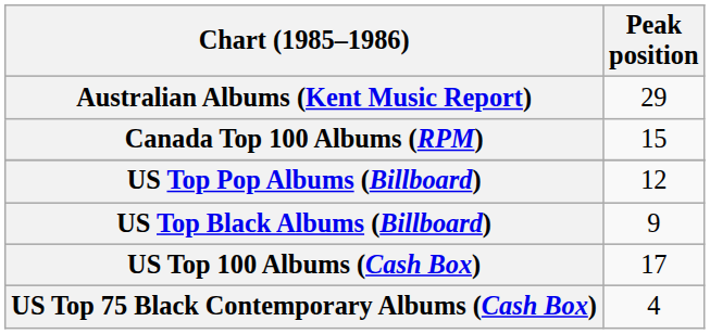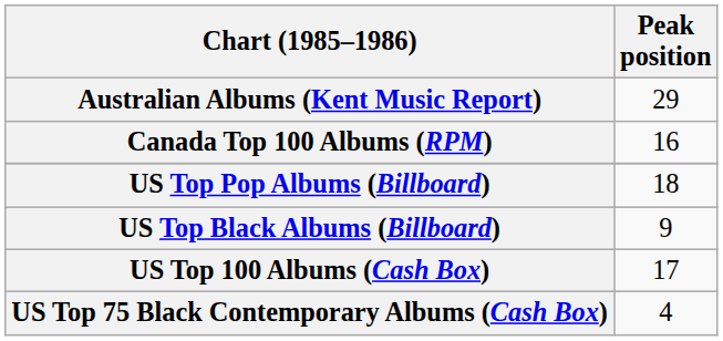Canada Top 100 Albums (RPM) | Peak position: 15 -> 16
US Top Pop Albums (Billboard) | Peak position: 12 -> 18
